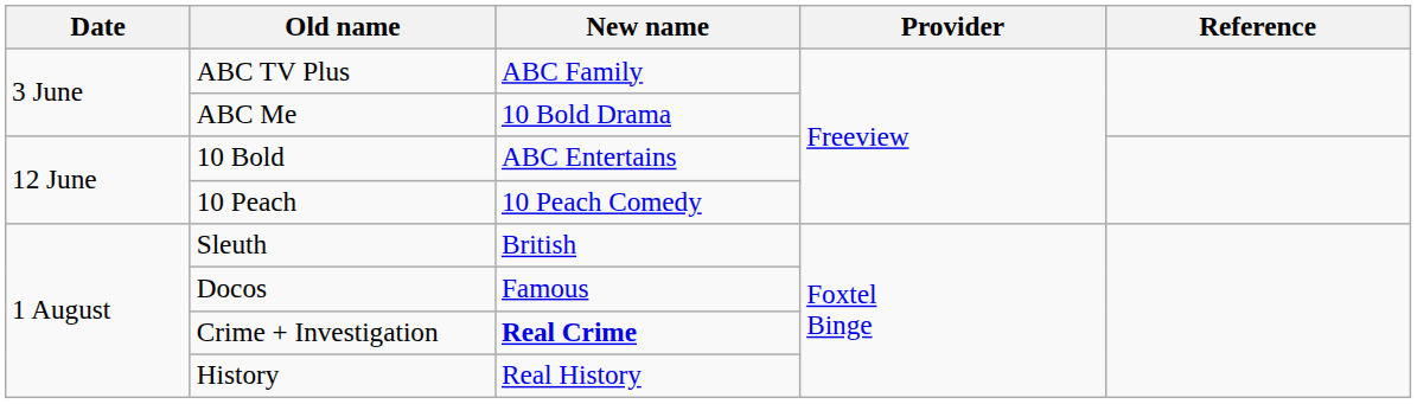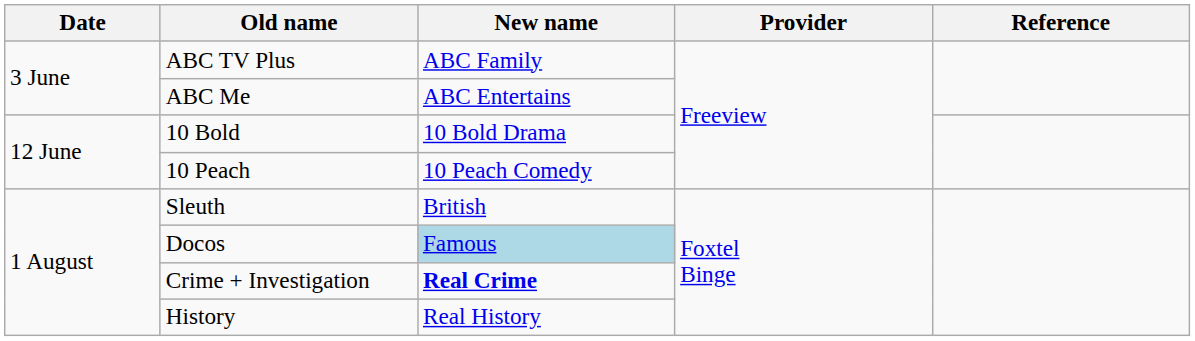ABC Me | New name: 10 Bold Drama -> ABC Entertains
10 Bold | New name: ABC Entertains -> 10 Bold Drama
Docos | New name: no background -> lightblue background
